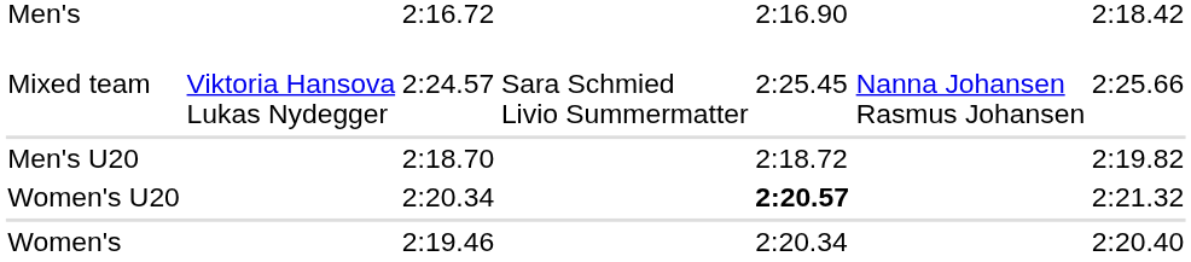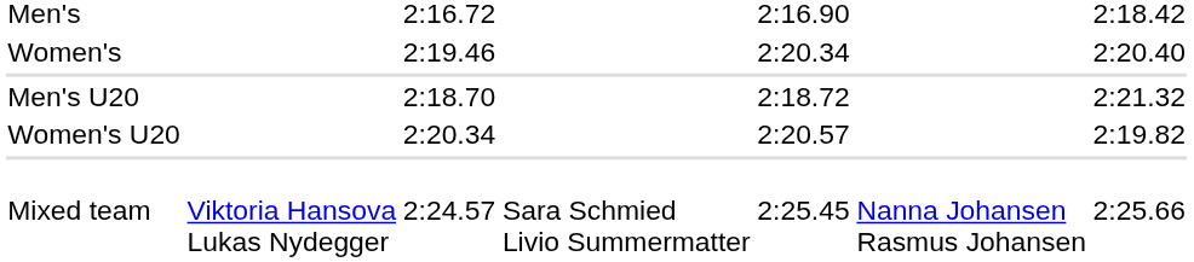rows swapped: Women's <-> Mixed team
Men's U20 | column 7: 2:19.82 -> 2:21.32
Women's U20 | column 5: bold -> normal
Women's U20 | column 7: 2:21.32 -> 2:19.82
